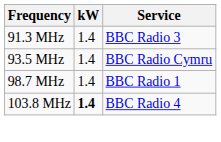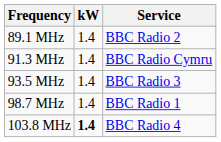+ row: 89.1 MHz | 1.4 | BBC Radio 2
91.3 MHz | Service: BBC Radio 3 -> BBC Radio Cymru
93.5 MHz | Service: BBC Radio Cymru -> BBC Radio 3
